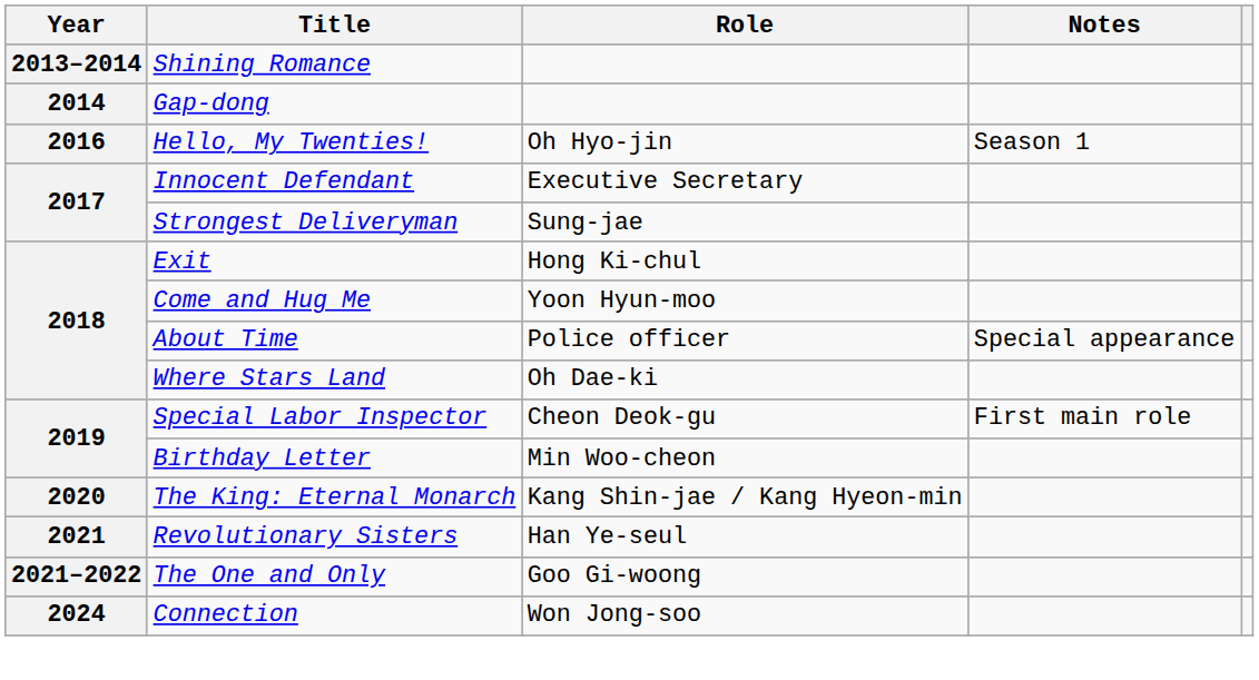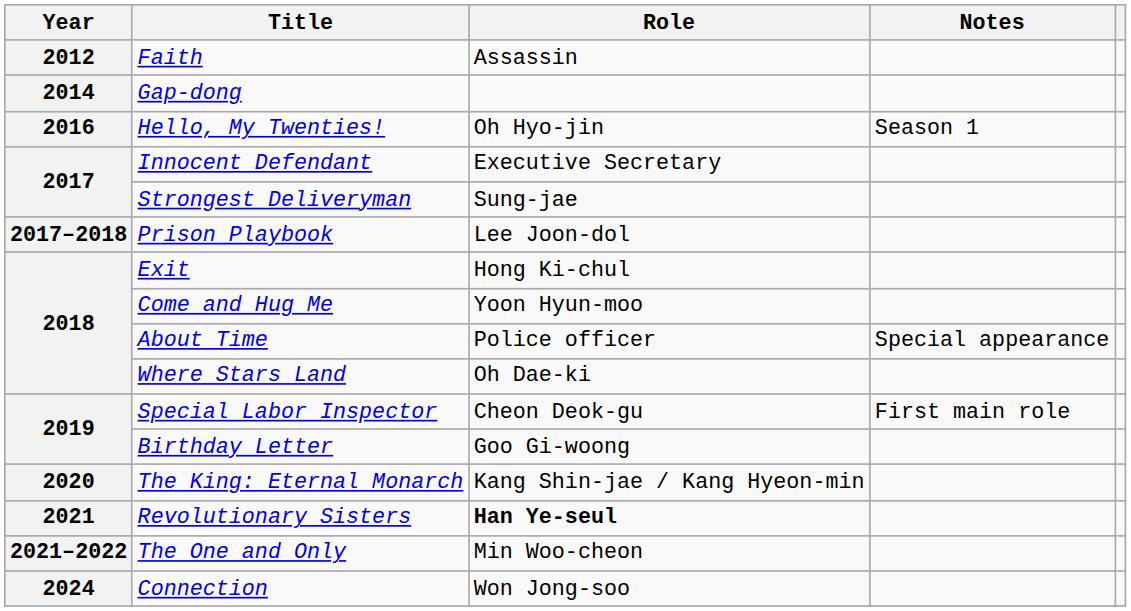+ row: 2012 | Faith | Assassin
- row: 2013–2014 | Shining Romance
+ row: 2017–2018 | Prison Playbook | Lee Joon-dol
Birthday Letter | Role: Min Woo-cheon -> Goo Gi-woong
Revolutionary Sisters | Role: normal -> bold
The One and Only | Role: Goo Gi-woong -> Min Woo-cheon
